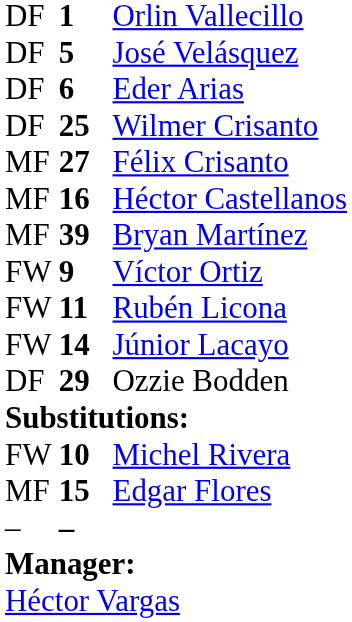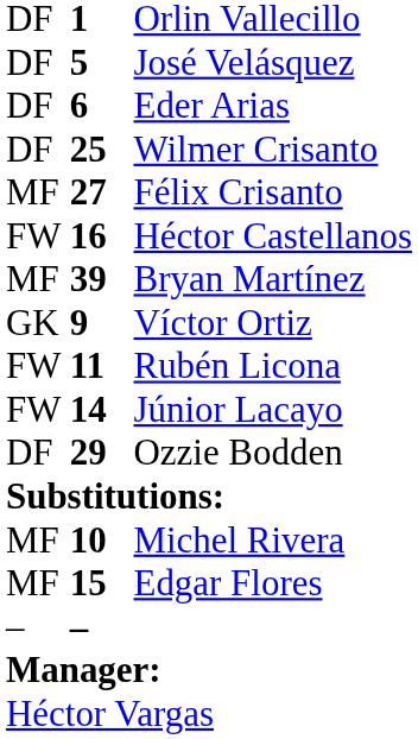Héctor Castellanos | column 1: MF -> FW
Víctor Ortiz | column 1: FW -> GK
Michel Rivera | column 1: FW -> MF
